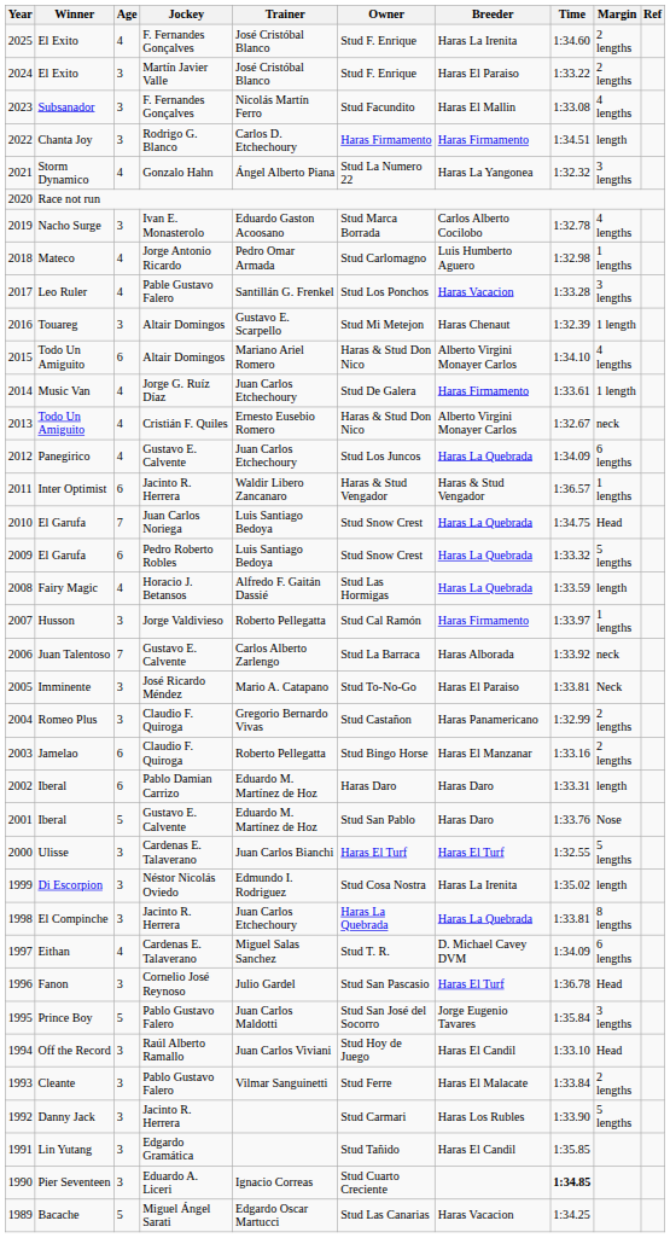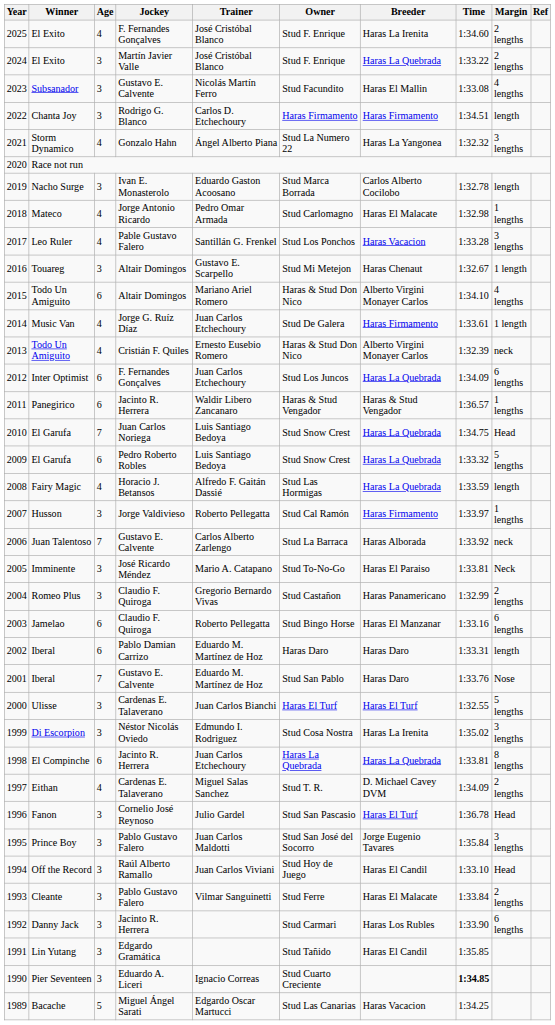2024 | Breeder: Haras El Paraiso -> Haras La Quebrada
2023 | Jockey: F. Fernandes Gonçalves -> Gustavo E. Calvente
2019 | Margin: 4 lengths -> length
2018 | Breeder: Luis Humberto Aguero -> Haras El Malacate
2016 | Time: 1:32.39 -> 1:32.67
2013 | Time: 1:32.67 -> 1:32.39
2012 | Winner: Panegirico -> Inter Optimist
2012 | Age: 4 -> 6
2012 | Jockey: Gustavo E. Calvente -> F. Fernandes Gonçalves
2011 | Winner: Inter Optimist -> Panegirico
2003 | Margin: 2 lengths -> 6 lengths
2001 | Age: 5 -> 7
1999 | Margin: length -> 3 lengths
1998 | Age: 3 -> 6
1997 | Margin: 6 lengths -> 2 lengths
1995 | Age: 5 -> 3
1992 | Margin: 5 lengths -> 6 lengths
